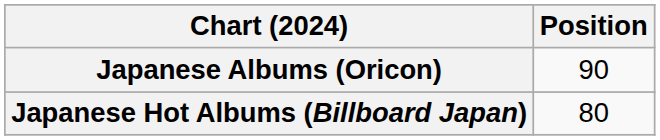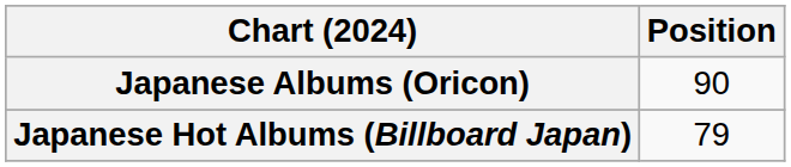Japanese Hot Albums (Billboard Japan) | Position: 80 -> 79
